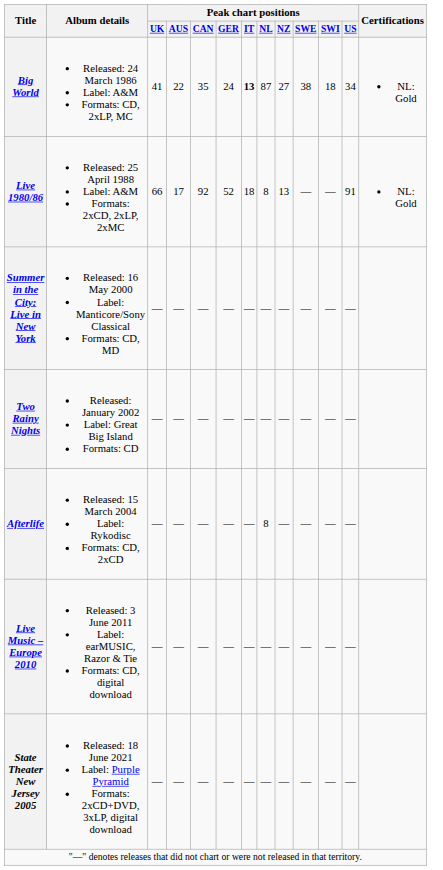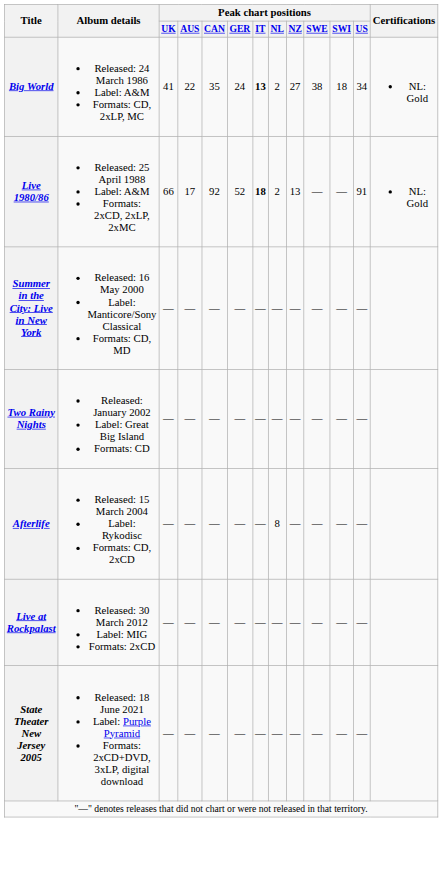Big World | Peak chart positions / NL: 87 -> 2
Live 1980/86 | Peak chart positions / IT: normal -> bold
Live 1980/86 | Peak chart positions / NL: 8 -> 2
- row: Live Music – Europe 2010 | Released: 3 June 2011 Label: earMUSIC, Razor & Tie Formats: CD, digital download | — | — | — | — | — | — | — | — | — | —
+ row: Live at Rockpalast | Released: 30 March 2012 Label: MIG Formats: 2xCD | — | — | — | — | — | — | — | — | — | —
